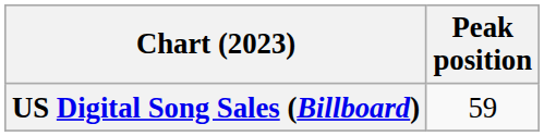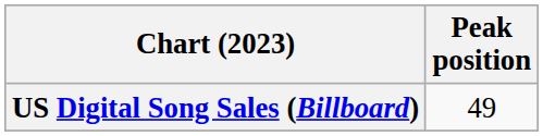US Digital Song Sales (Billboard) | Peak position: 59 -> 49
